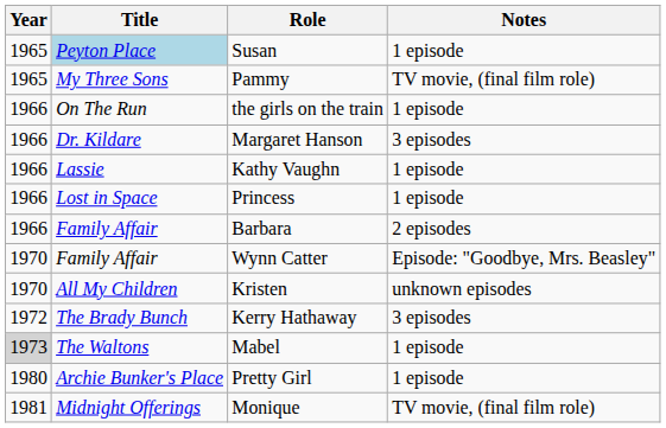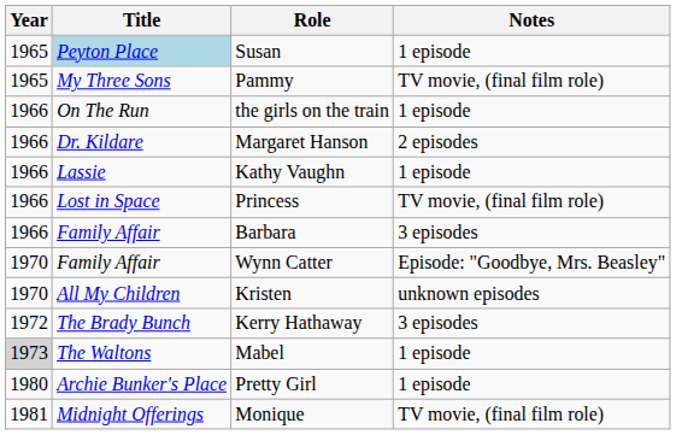Margaret Hanson | Notes: 3 episodes -> 2 episodes
Princess | Notes: 1 episode -> TV movie, (final film role)
Barbara | Notes: 2 episodes -> 3 episodes
